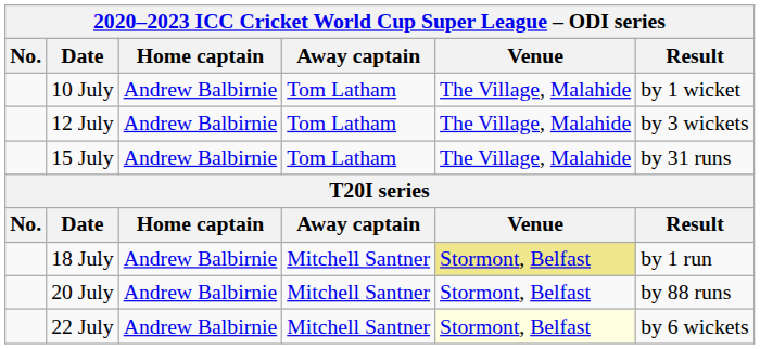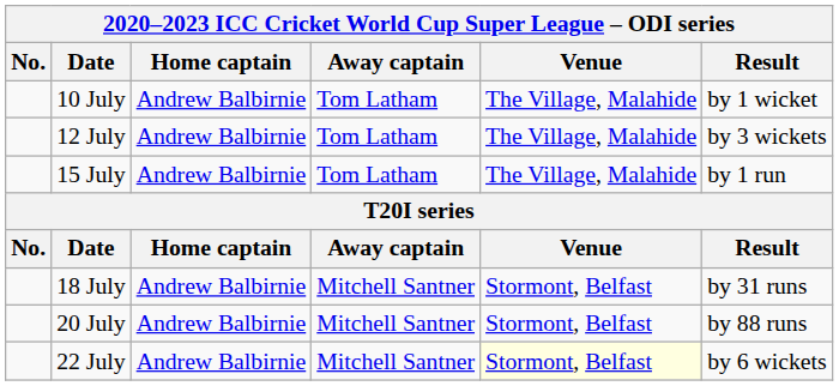15 July | Result: by 31 runs -> by 1 run
18 July | Venue: khaki background -> no background
18 July | Result: by 1 run -> by 31 runs
